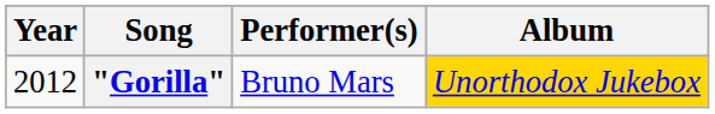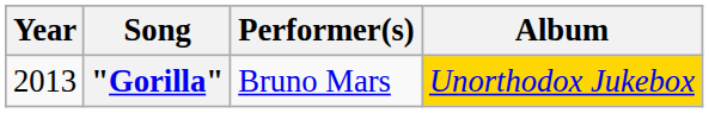"Gorilla" | Year: 2012 -> 2013
